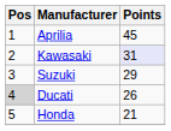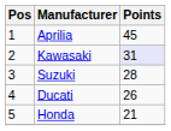Suzuki | Points: 29 -> 28
Ducati | Pos: lightgrey background -> no background
